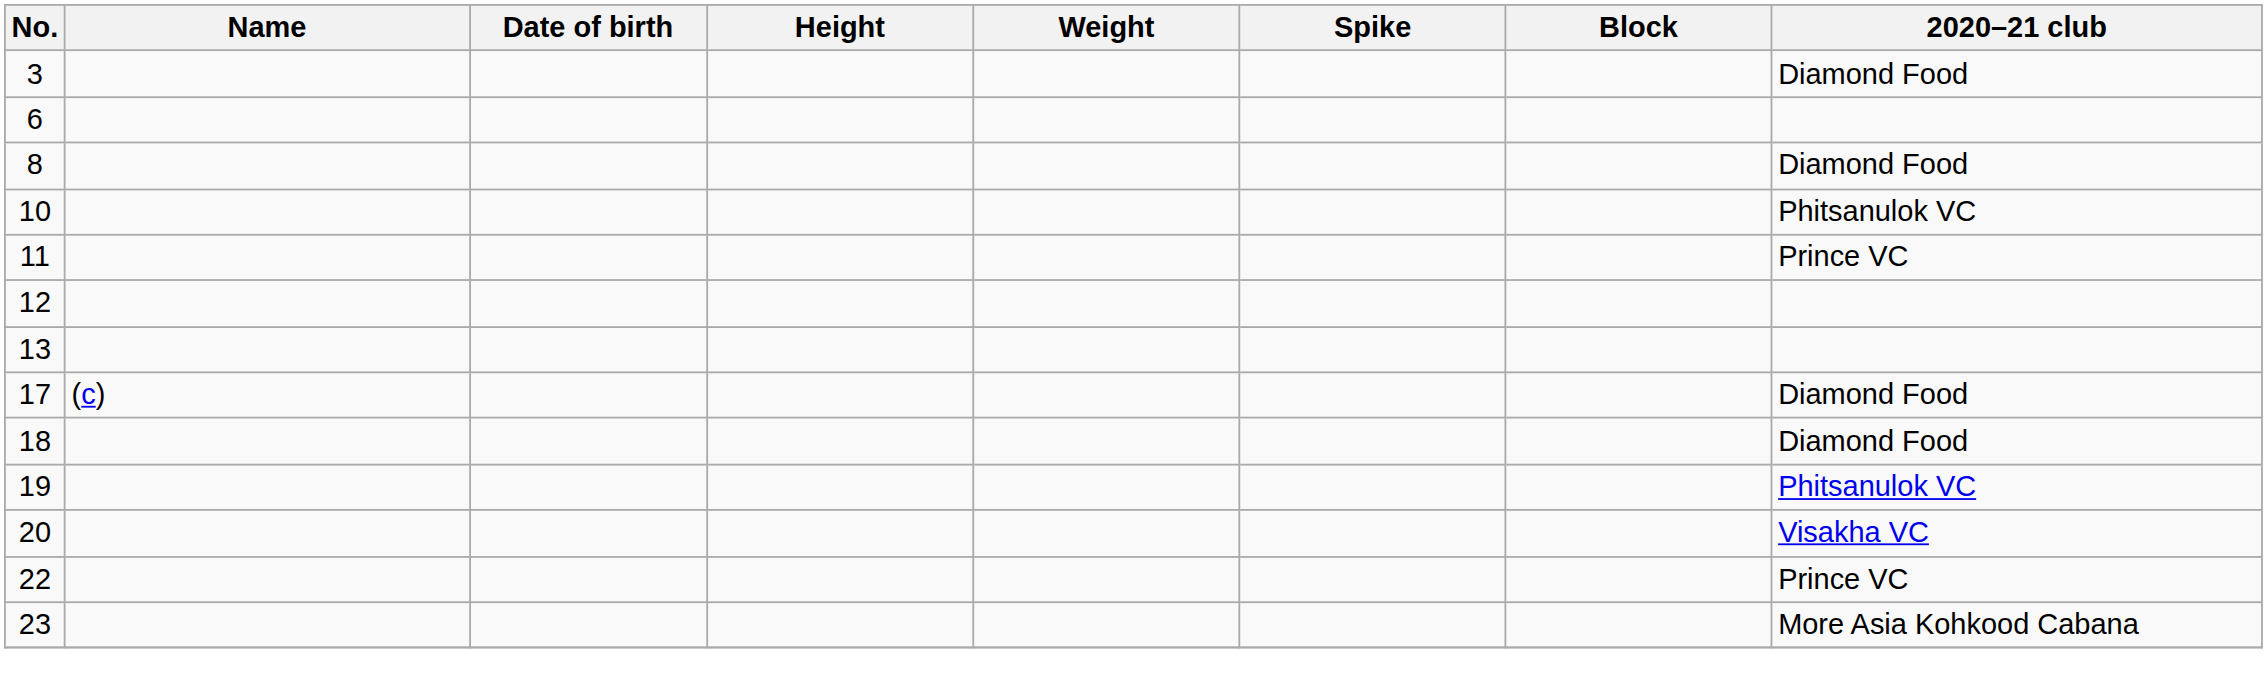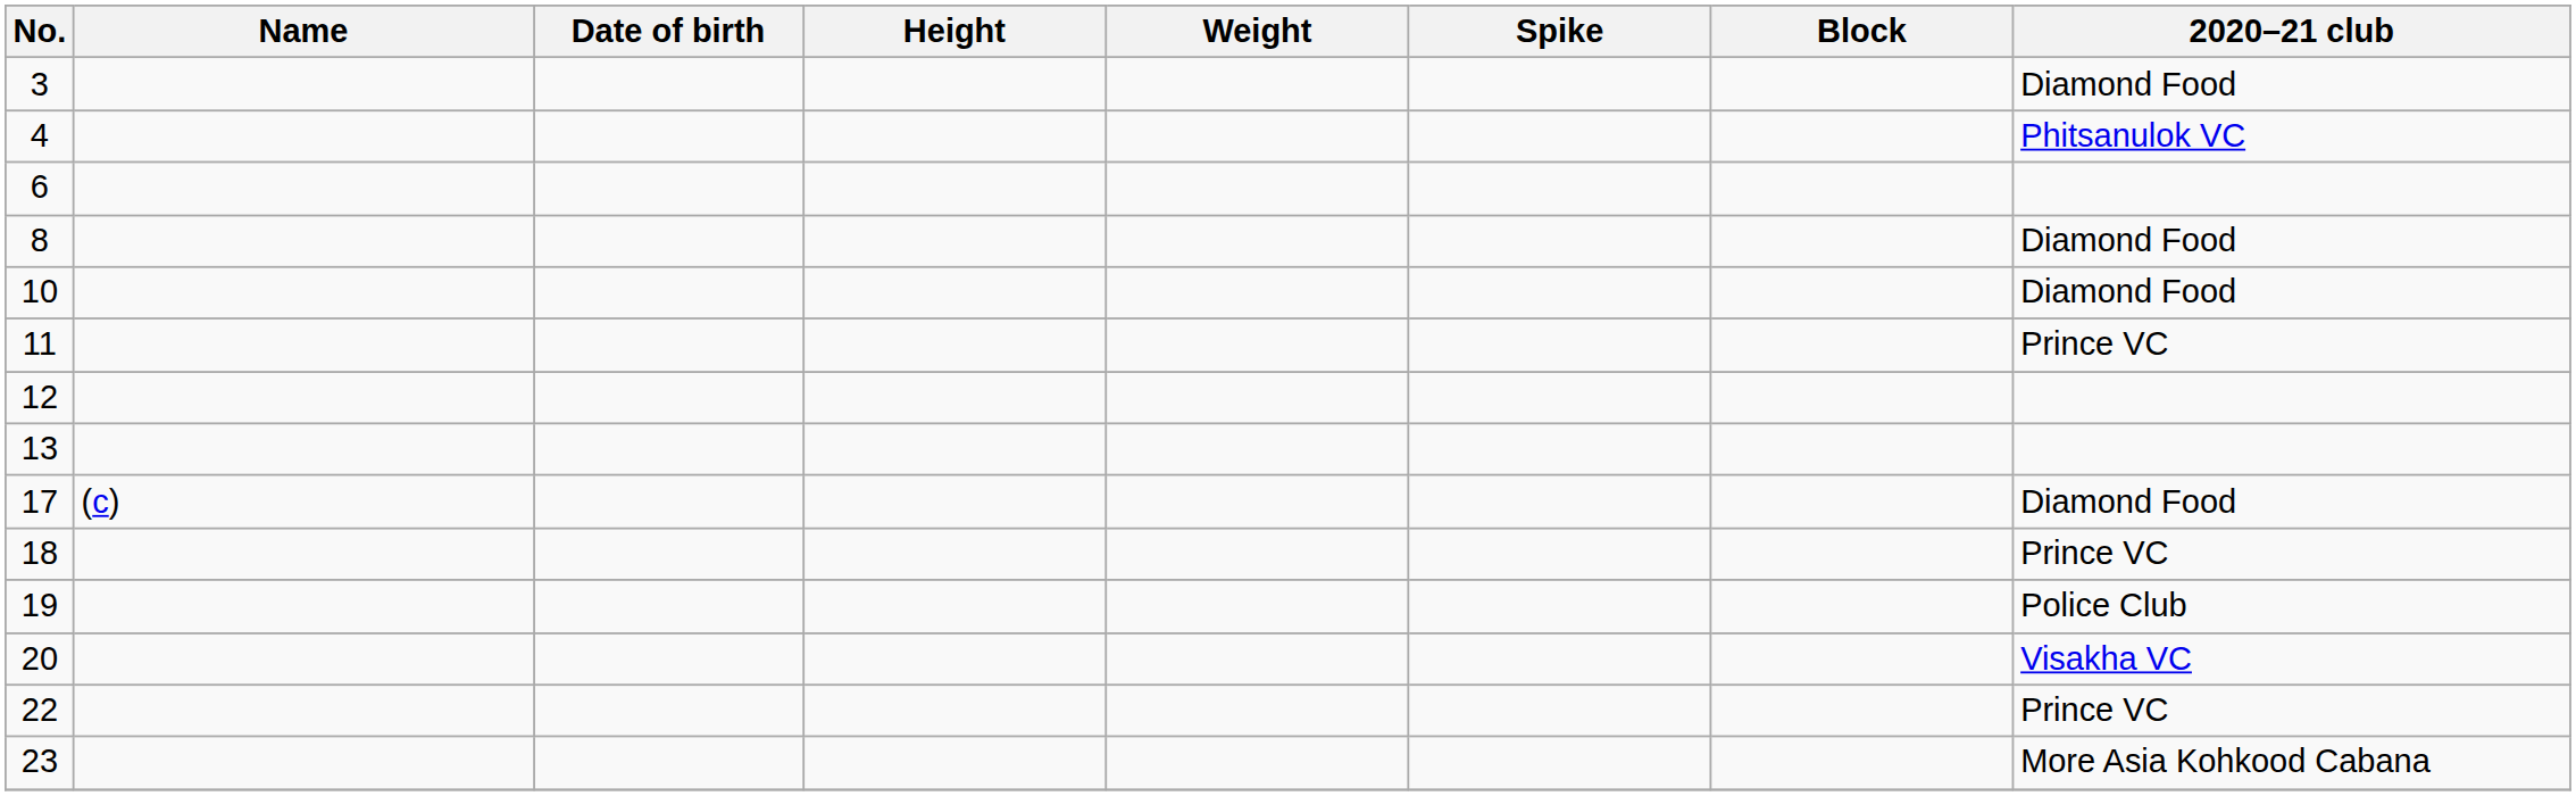+ row: 4 | Phitsanulok VC
10 | 2020–21 club: Phitsanulok VC -> Diamond Food
18 | 2020–21 club: Diamond Food -> Prince VC
19 | 2020–21 club: Phitsanulok VC -> Police Club
